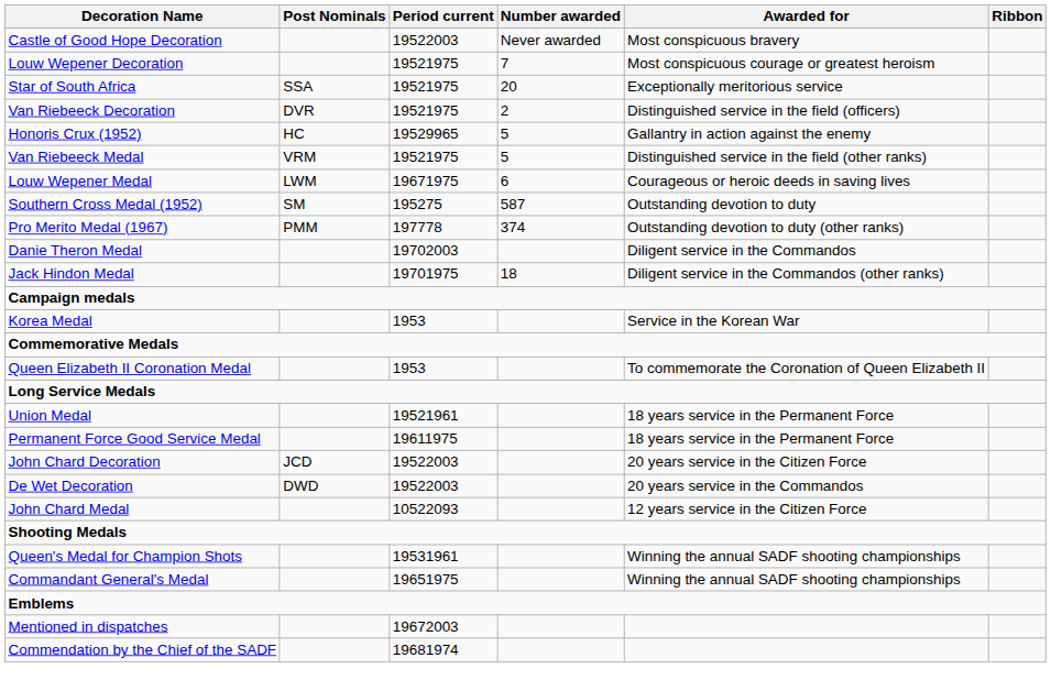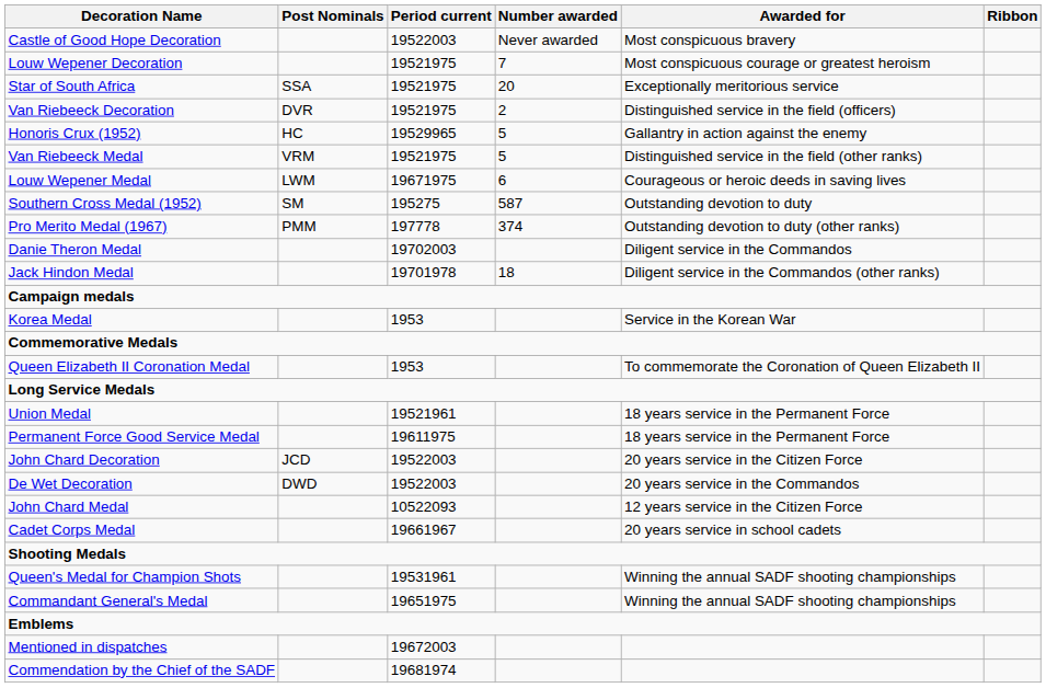Jack Hindon Medal | Period current: 19701975 -> 19701978
+ row: Cadet Corps Medal | 19661967 | 20 years service in school cadets
